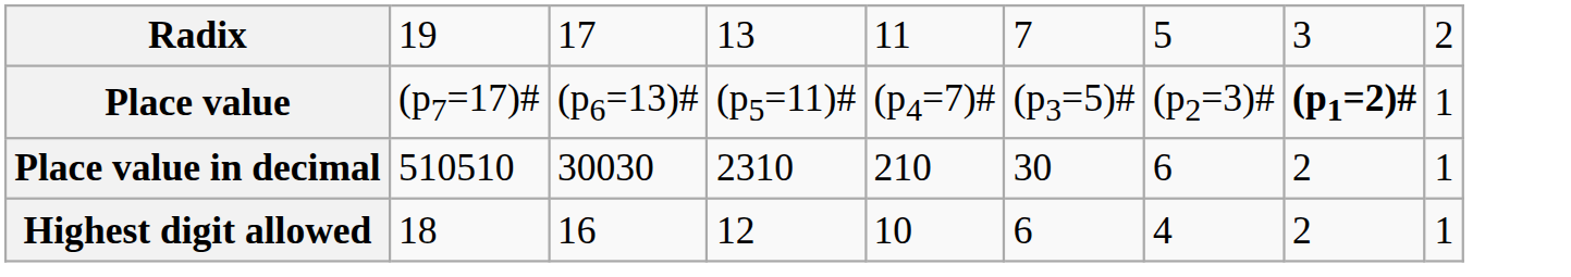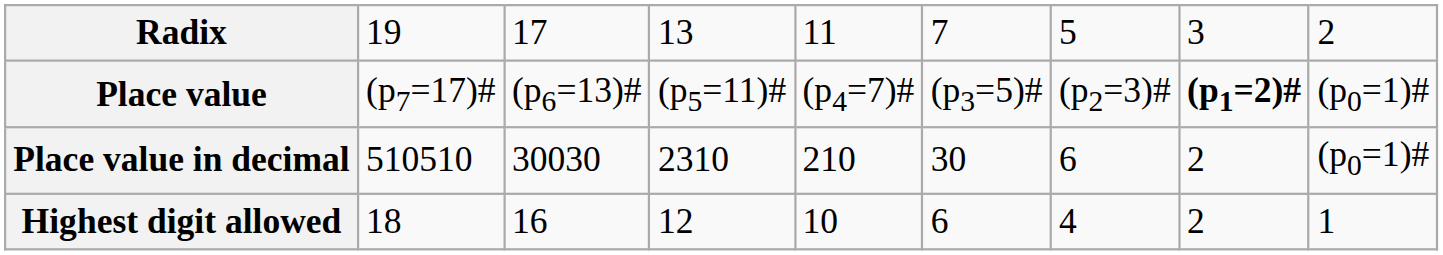Place value | column 9: 1 -> (p0=1)#
Place value in decimal | column 9: 1 -> (p0=1)#
